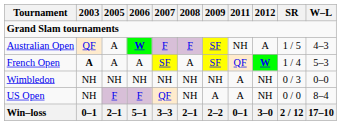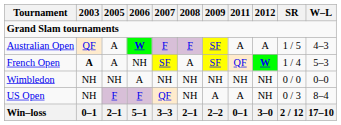Australian Open | 2011: NH -> A
French Open | 2006: A -> NH
Wimbledon | 2006: NH -> A
Wimbledon | 2011: A -> NH
Wimbledon | SR: 0 / 3 -> 0 / 0
US Open | SR: 0 / 0 -> 0 / 3
